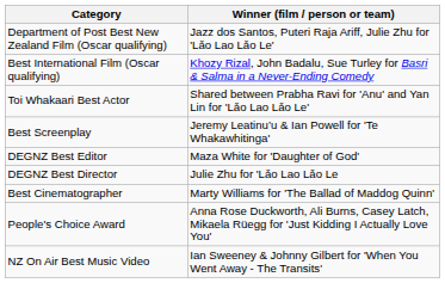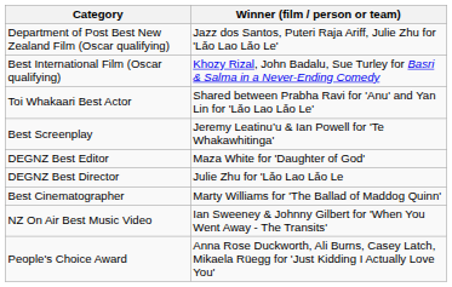rows swapped: NZ On Air Best Music Video <-> People's Choice Award
